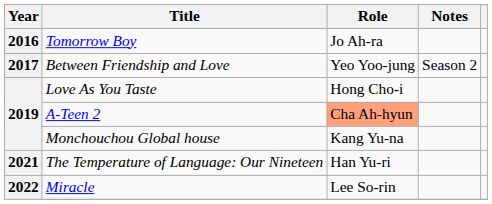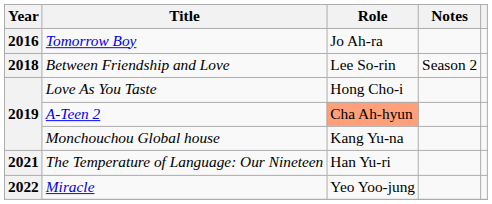Between Friendship and Love | Year: 2017 -> 2018
Between Friendship and Love | Role: Yeo Yoo-jung -> Lee So-rin
Miracle | Role: Lee So-rin -> Yeo Yoo-jung
